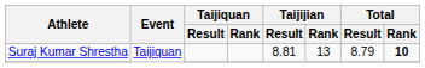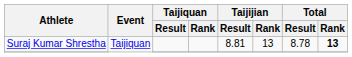Suraj Kumar Shrestha | Total / Result: 8.79 -> 8.78
Suraj Kumar Shrestha | Total / Rank: 10 -> 13
